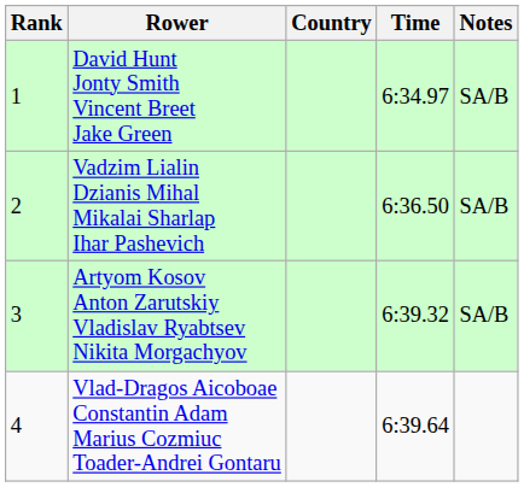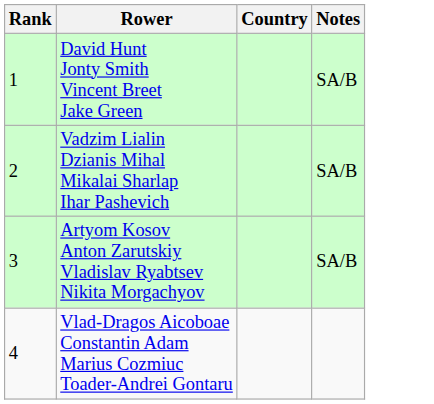- column: Time | 6:34.97 | 6:36.50 | 6:39.32 | 6:39.64
